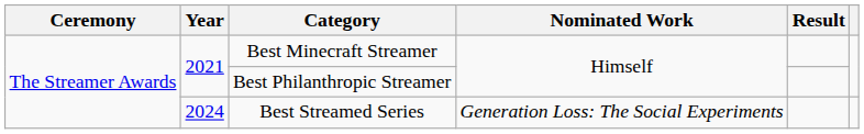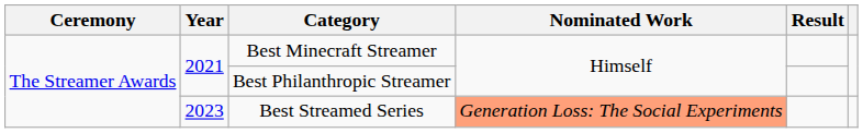Best Streamed Series | Year: 2024 -> 2023
Best Streamed Series | Nominated Work: no background -> lightsalmon background
